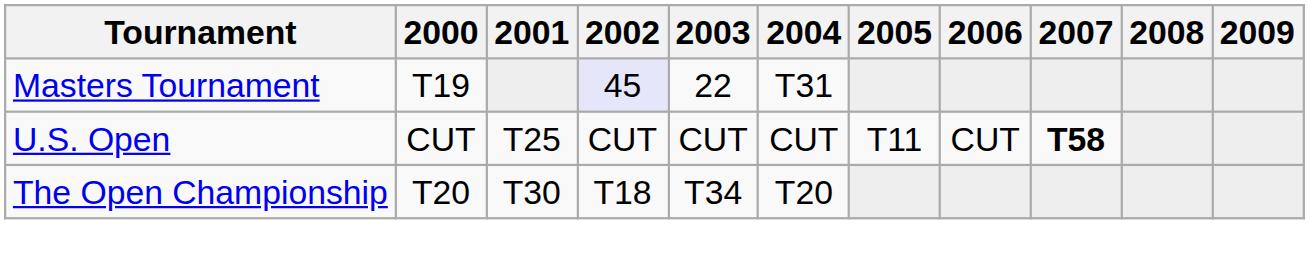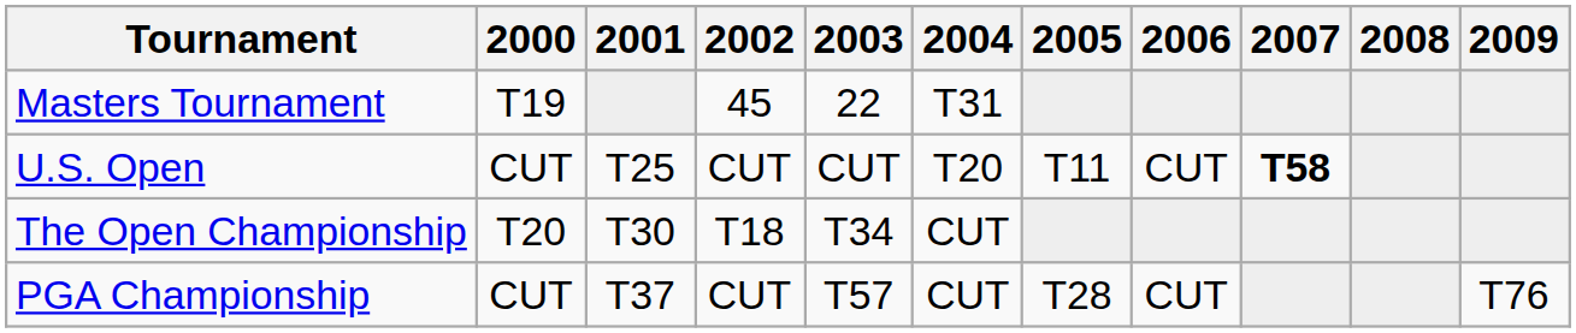Masters Tournament | 2002: lavender background -> no background
U.S. Open | 2004: CUT -> T20
The Open Championship | 2004: T20 -> CUT
+ row: PGA Championship | CUT | T37 | CUT | T57 | CUT | T28 | CUT | T76
